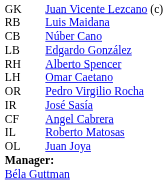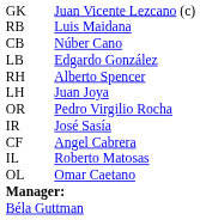LH | column 3: Omar Caetano -> Juan Joya
OL | column 3: Juan Joya -> Omar Caetano
